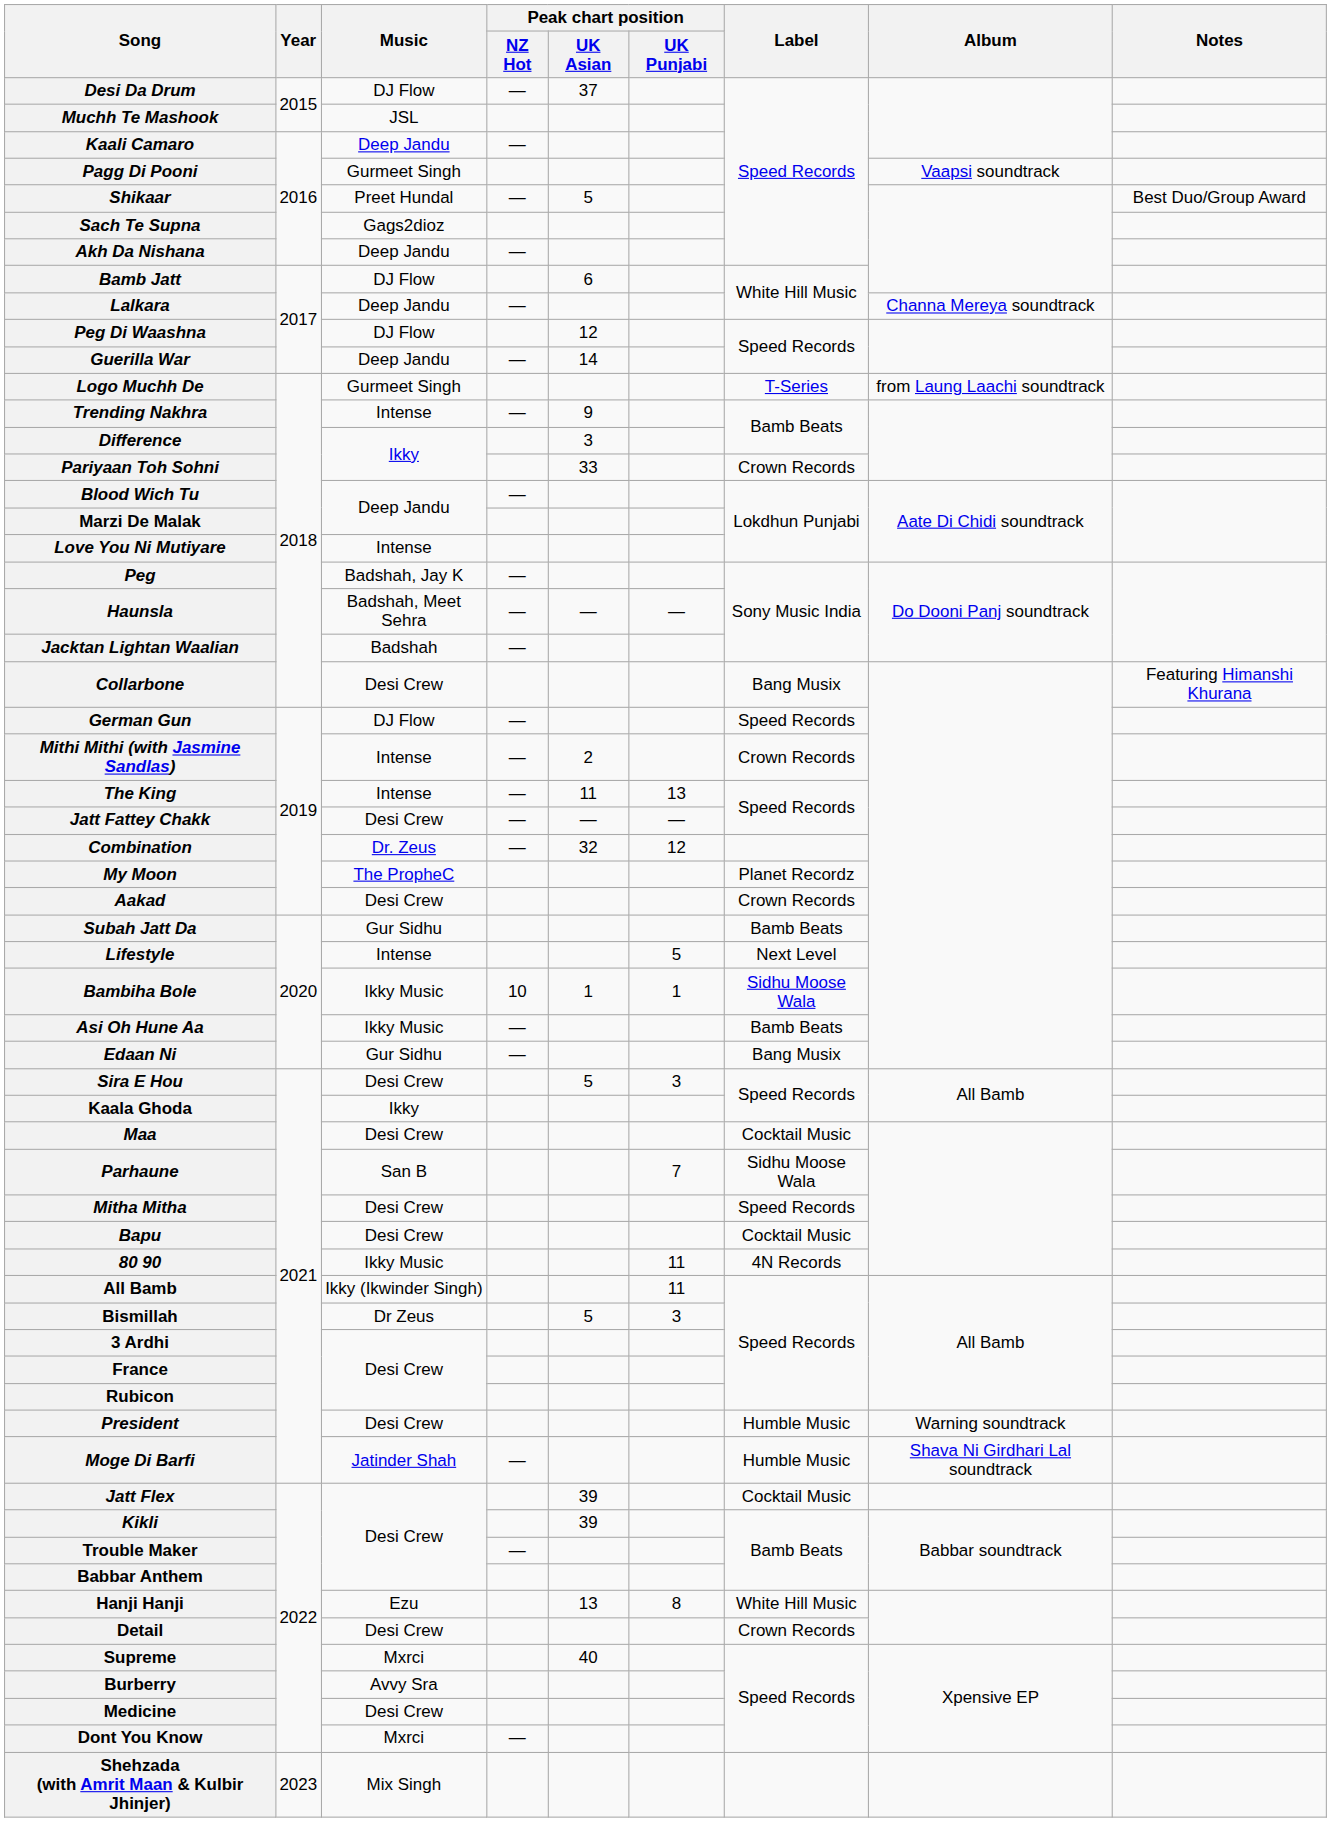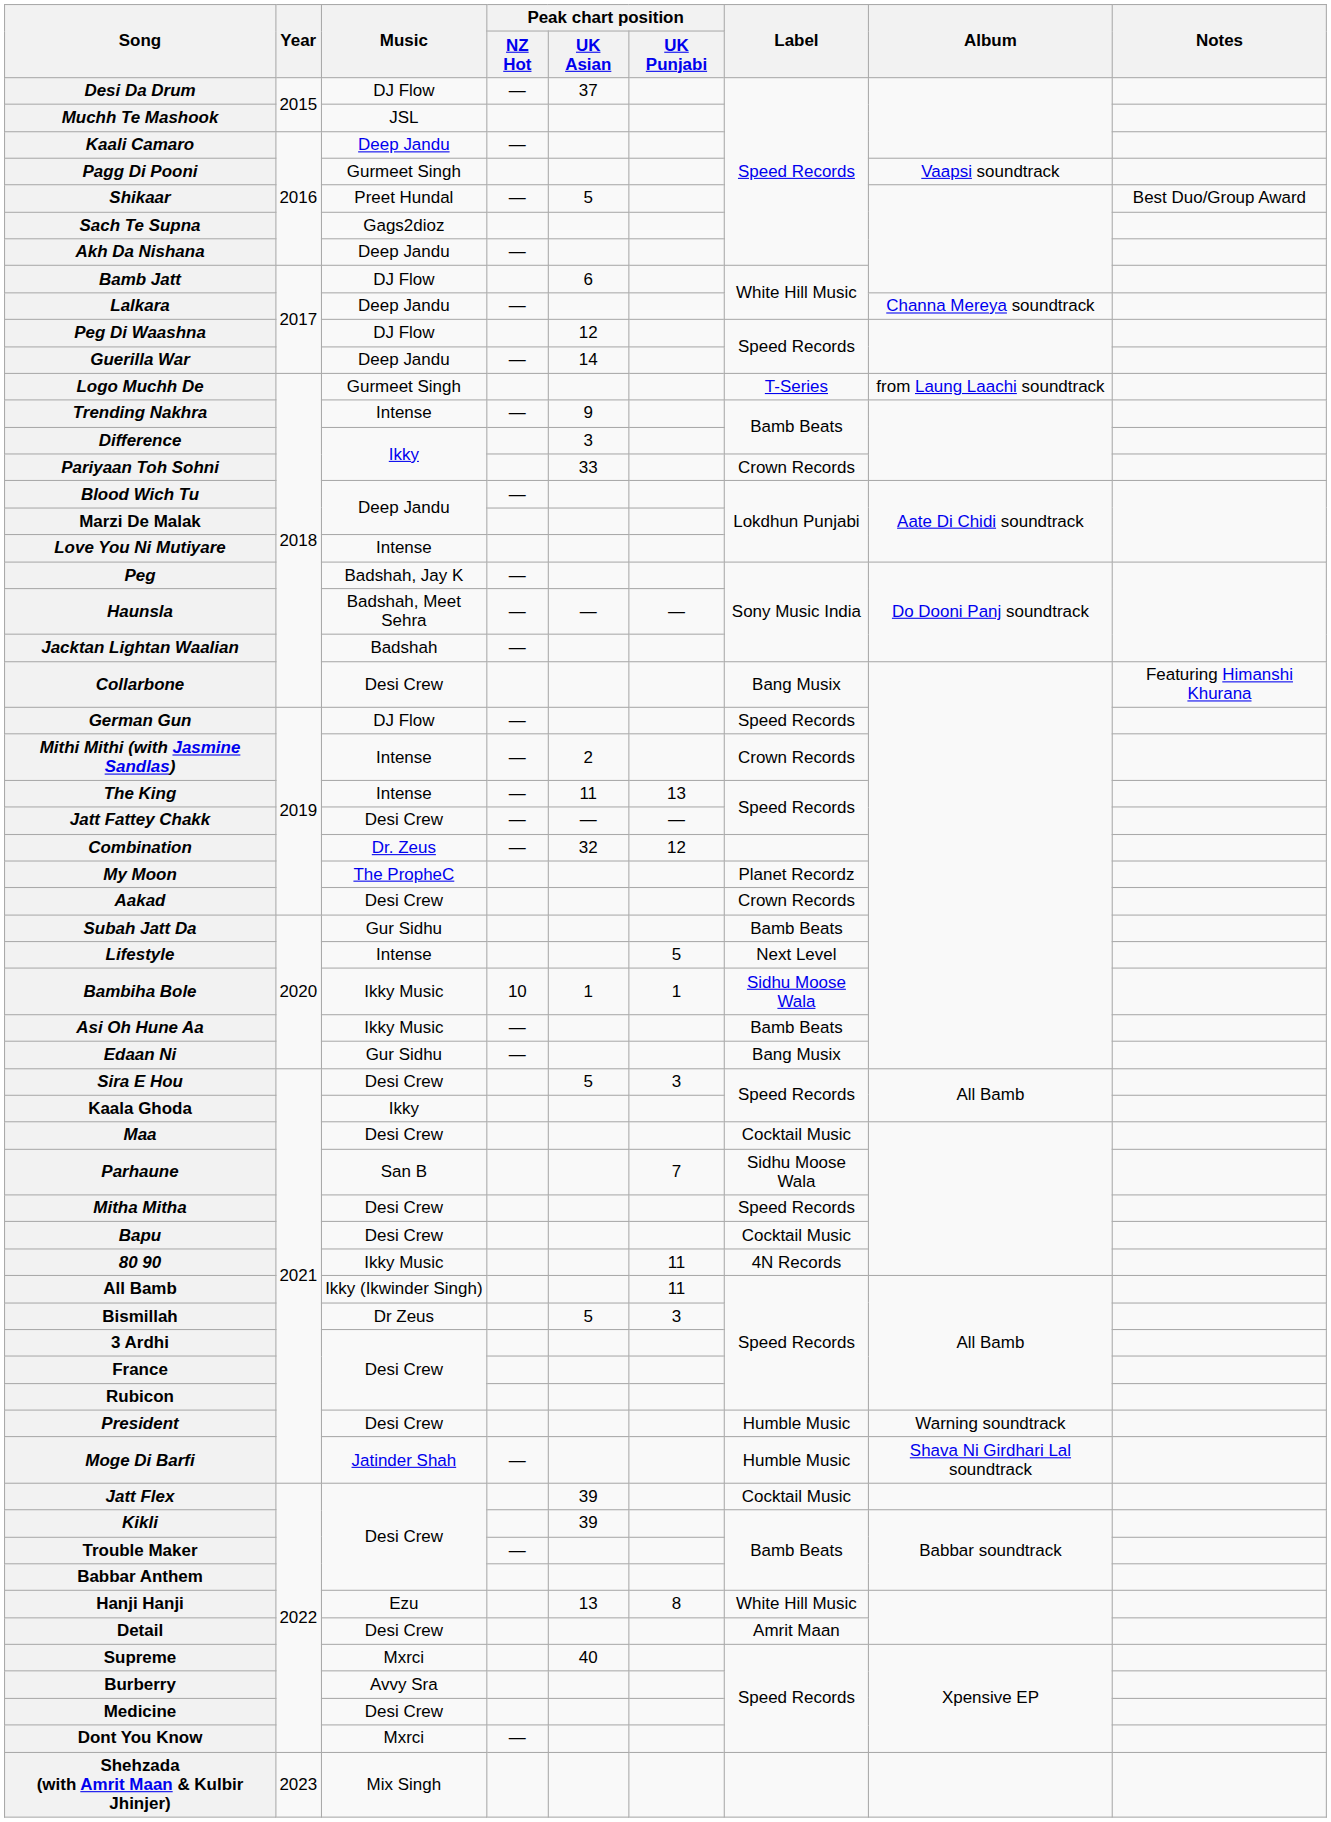Detail | Label: Crown Records -> Amrit Maan
